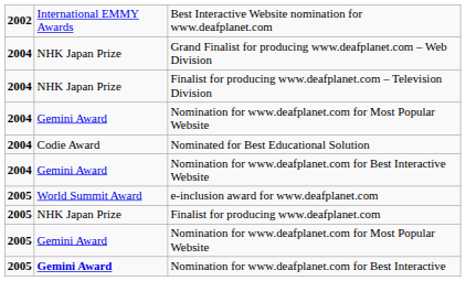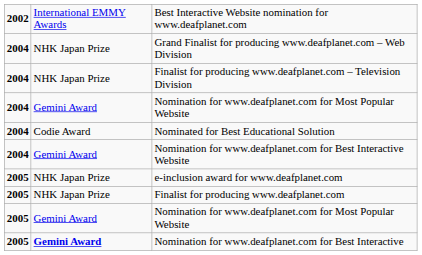e-inclusion award for www.deafplanet.com | column 2: World Summit Award -> NHK Japan Prize
